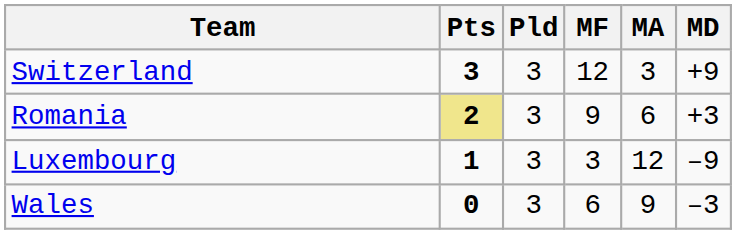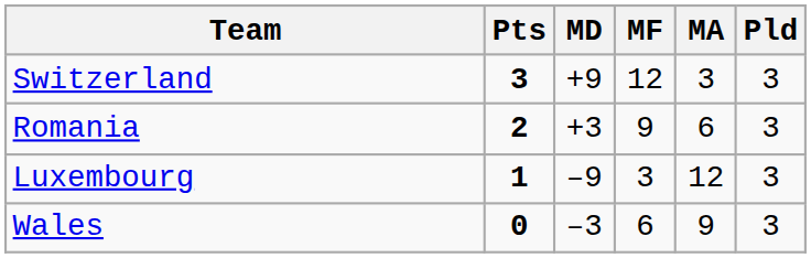columns swapped: Pld <-> MD
Romania | Pts: khaki background -> no background
